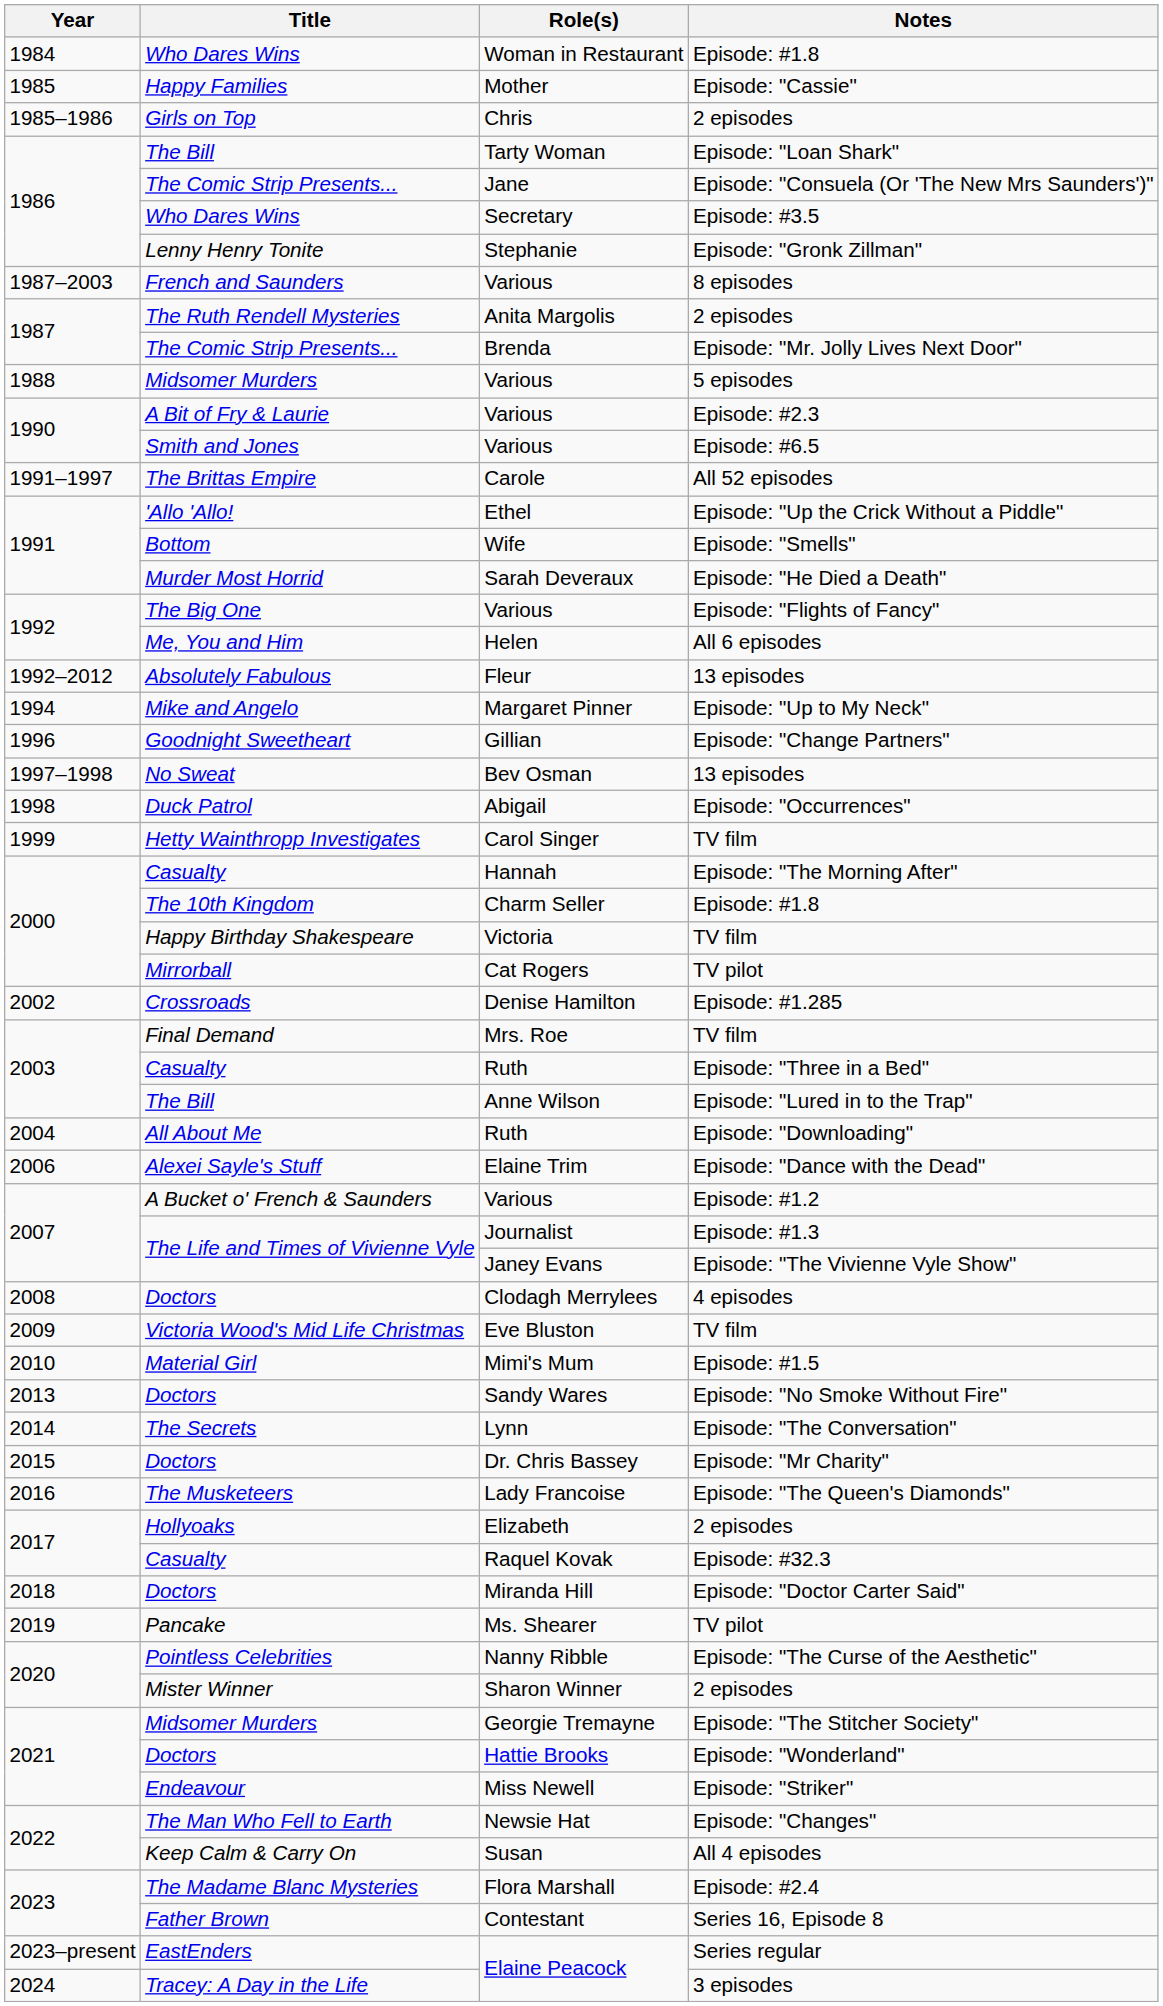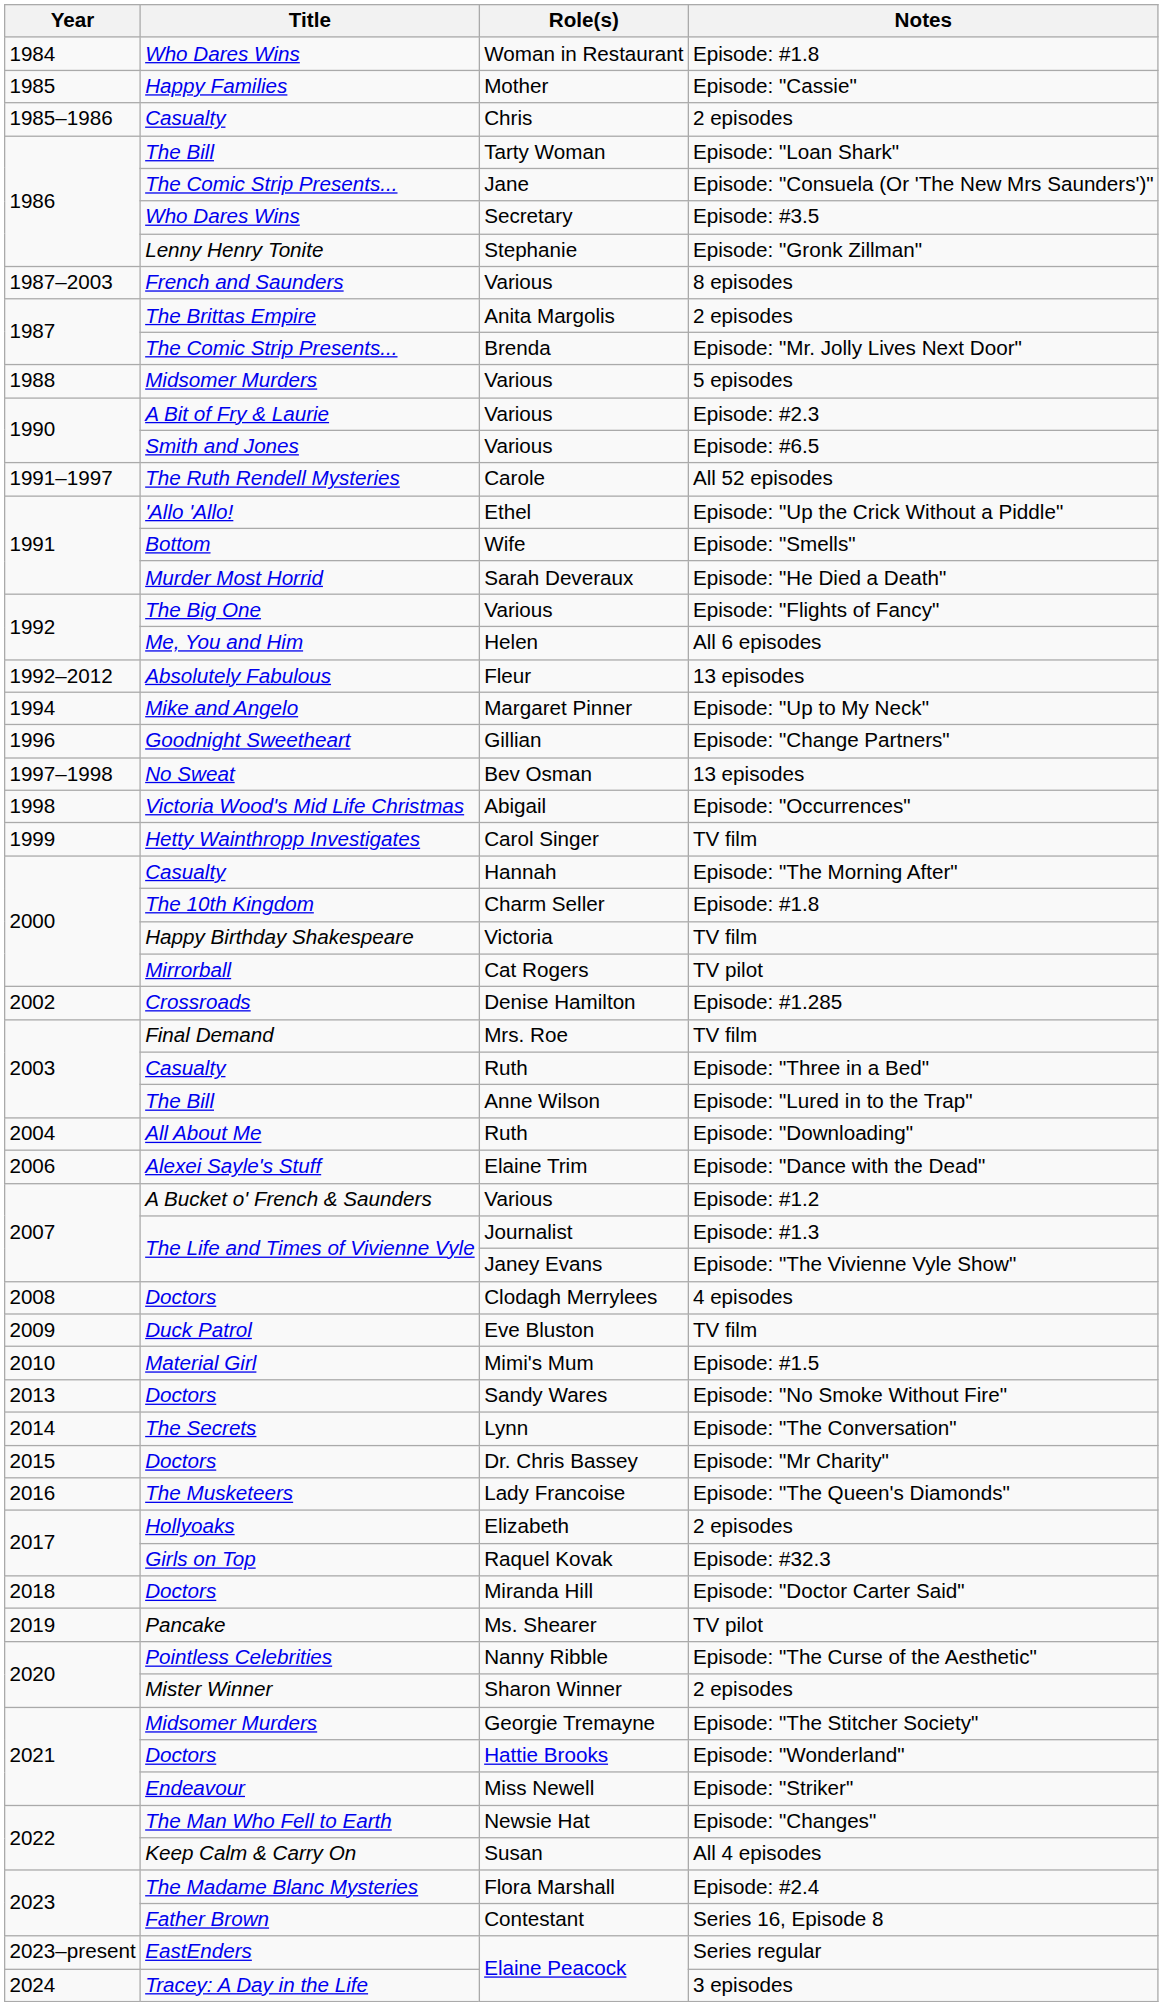Chris | Title: Girls on Top -> Casualty
Anita Margolis | Title: The Ruth Rendell Mysteries -> The Brittas Empire
Carole | Title: The Brittas Empire -> The Ruth Rendell Mysteries
Abigail | Title: Duck Patrol -> Victoria Wood's Mid Life Christmas
Eve Bluston | Title: Victoria Wood's Mid Life Christmas -> Duck Patrol
Raquel Kovak | Title: Casualty -> Girls on Top
